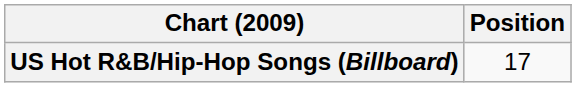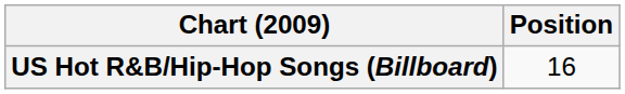US Hot R&B/Hip-Hop Songs (Billboard) | Position: 17 -> 16
